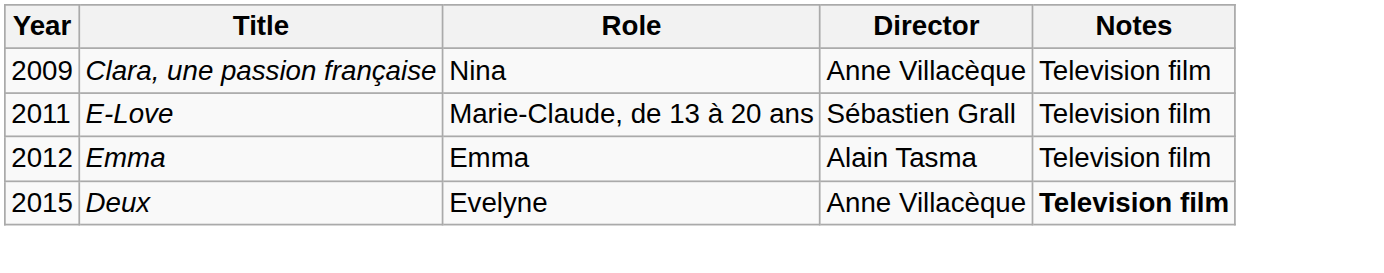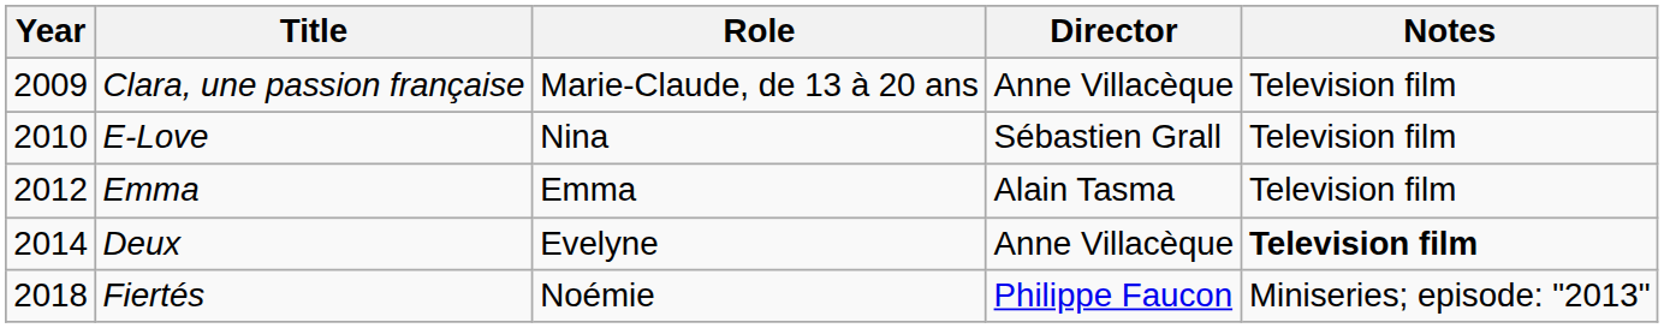Clara, une passion française | Role: Nina -> Marie-Claude, de 13 à 20 ans
E-Love | Year: 2011 -> 2010
E-Love | Role: Marie-Claude, de 13 à 20 ans -> Nina
Deux | Year: 2015 -> 2014
+ row: 2018 | Fiertés | Noémie | Philippe Faucon | Miniseries; episode: "2013"
